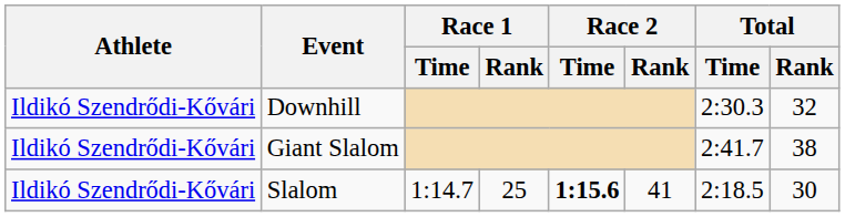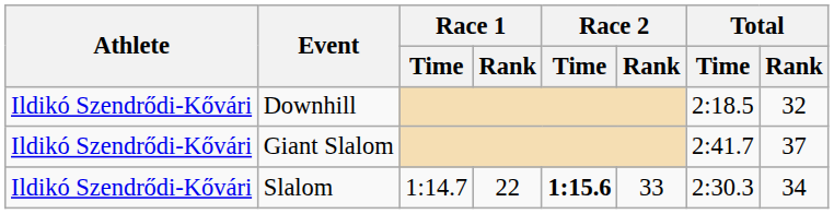Downhill | Total / Time: 2:30.3 -> 2:18.5
Giant Slalom | Total / Rank: 38 -> 37
Slalom | Race 1 / Rank: 25 -> 22
Slalom | Race 2 / Rank: 41 -> 33
Slalom | Total / Time: 2:18.5 -> 2:30.3
Slalom | Total / Rank: 30 -> 34
